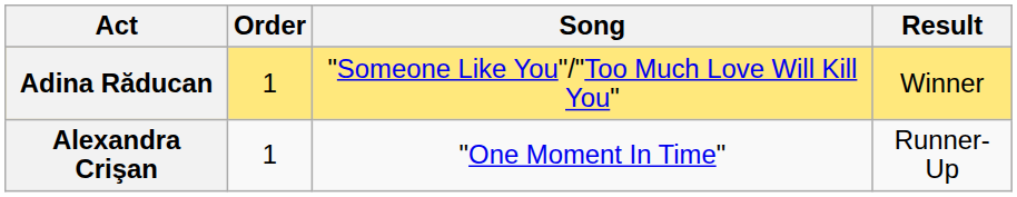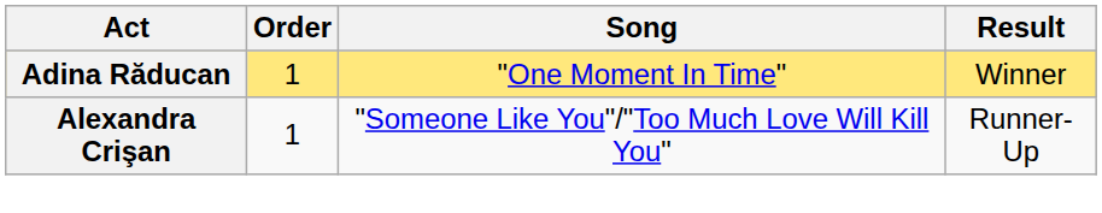Adina Răducan | Song: "Someone Like You"/"Too Much Love Will Kill You" -> "One Moment In Time"
Alexandra Crişan | Song: "One Moment In Time" -> "Someone Like You"/"Too Much Love Will Kill You"
